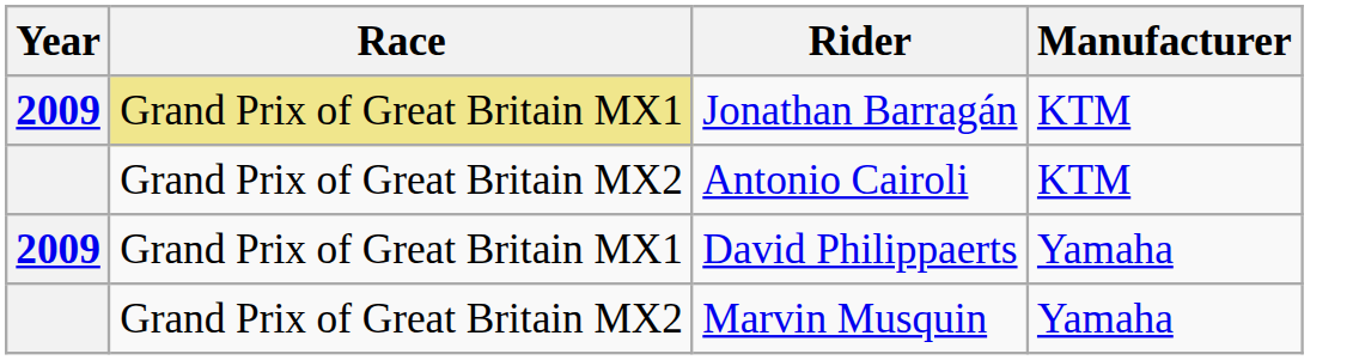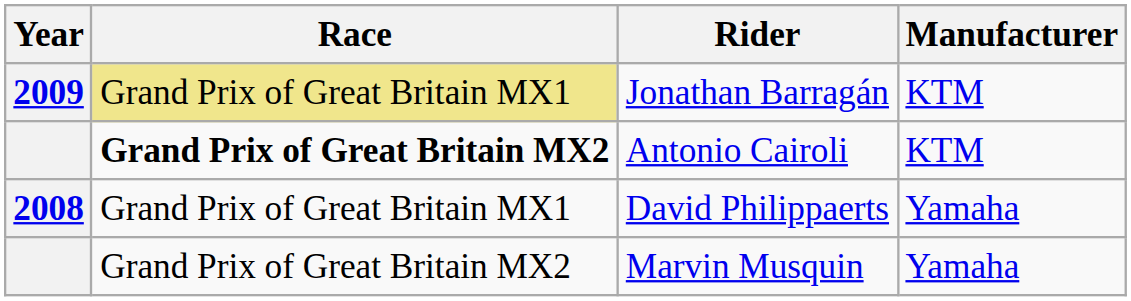Antonio Cairoli | Race: normal -> bold
David Philippaerts | Year: 2009 -> 2008
